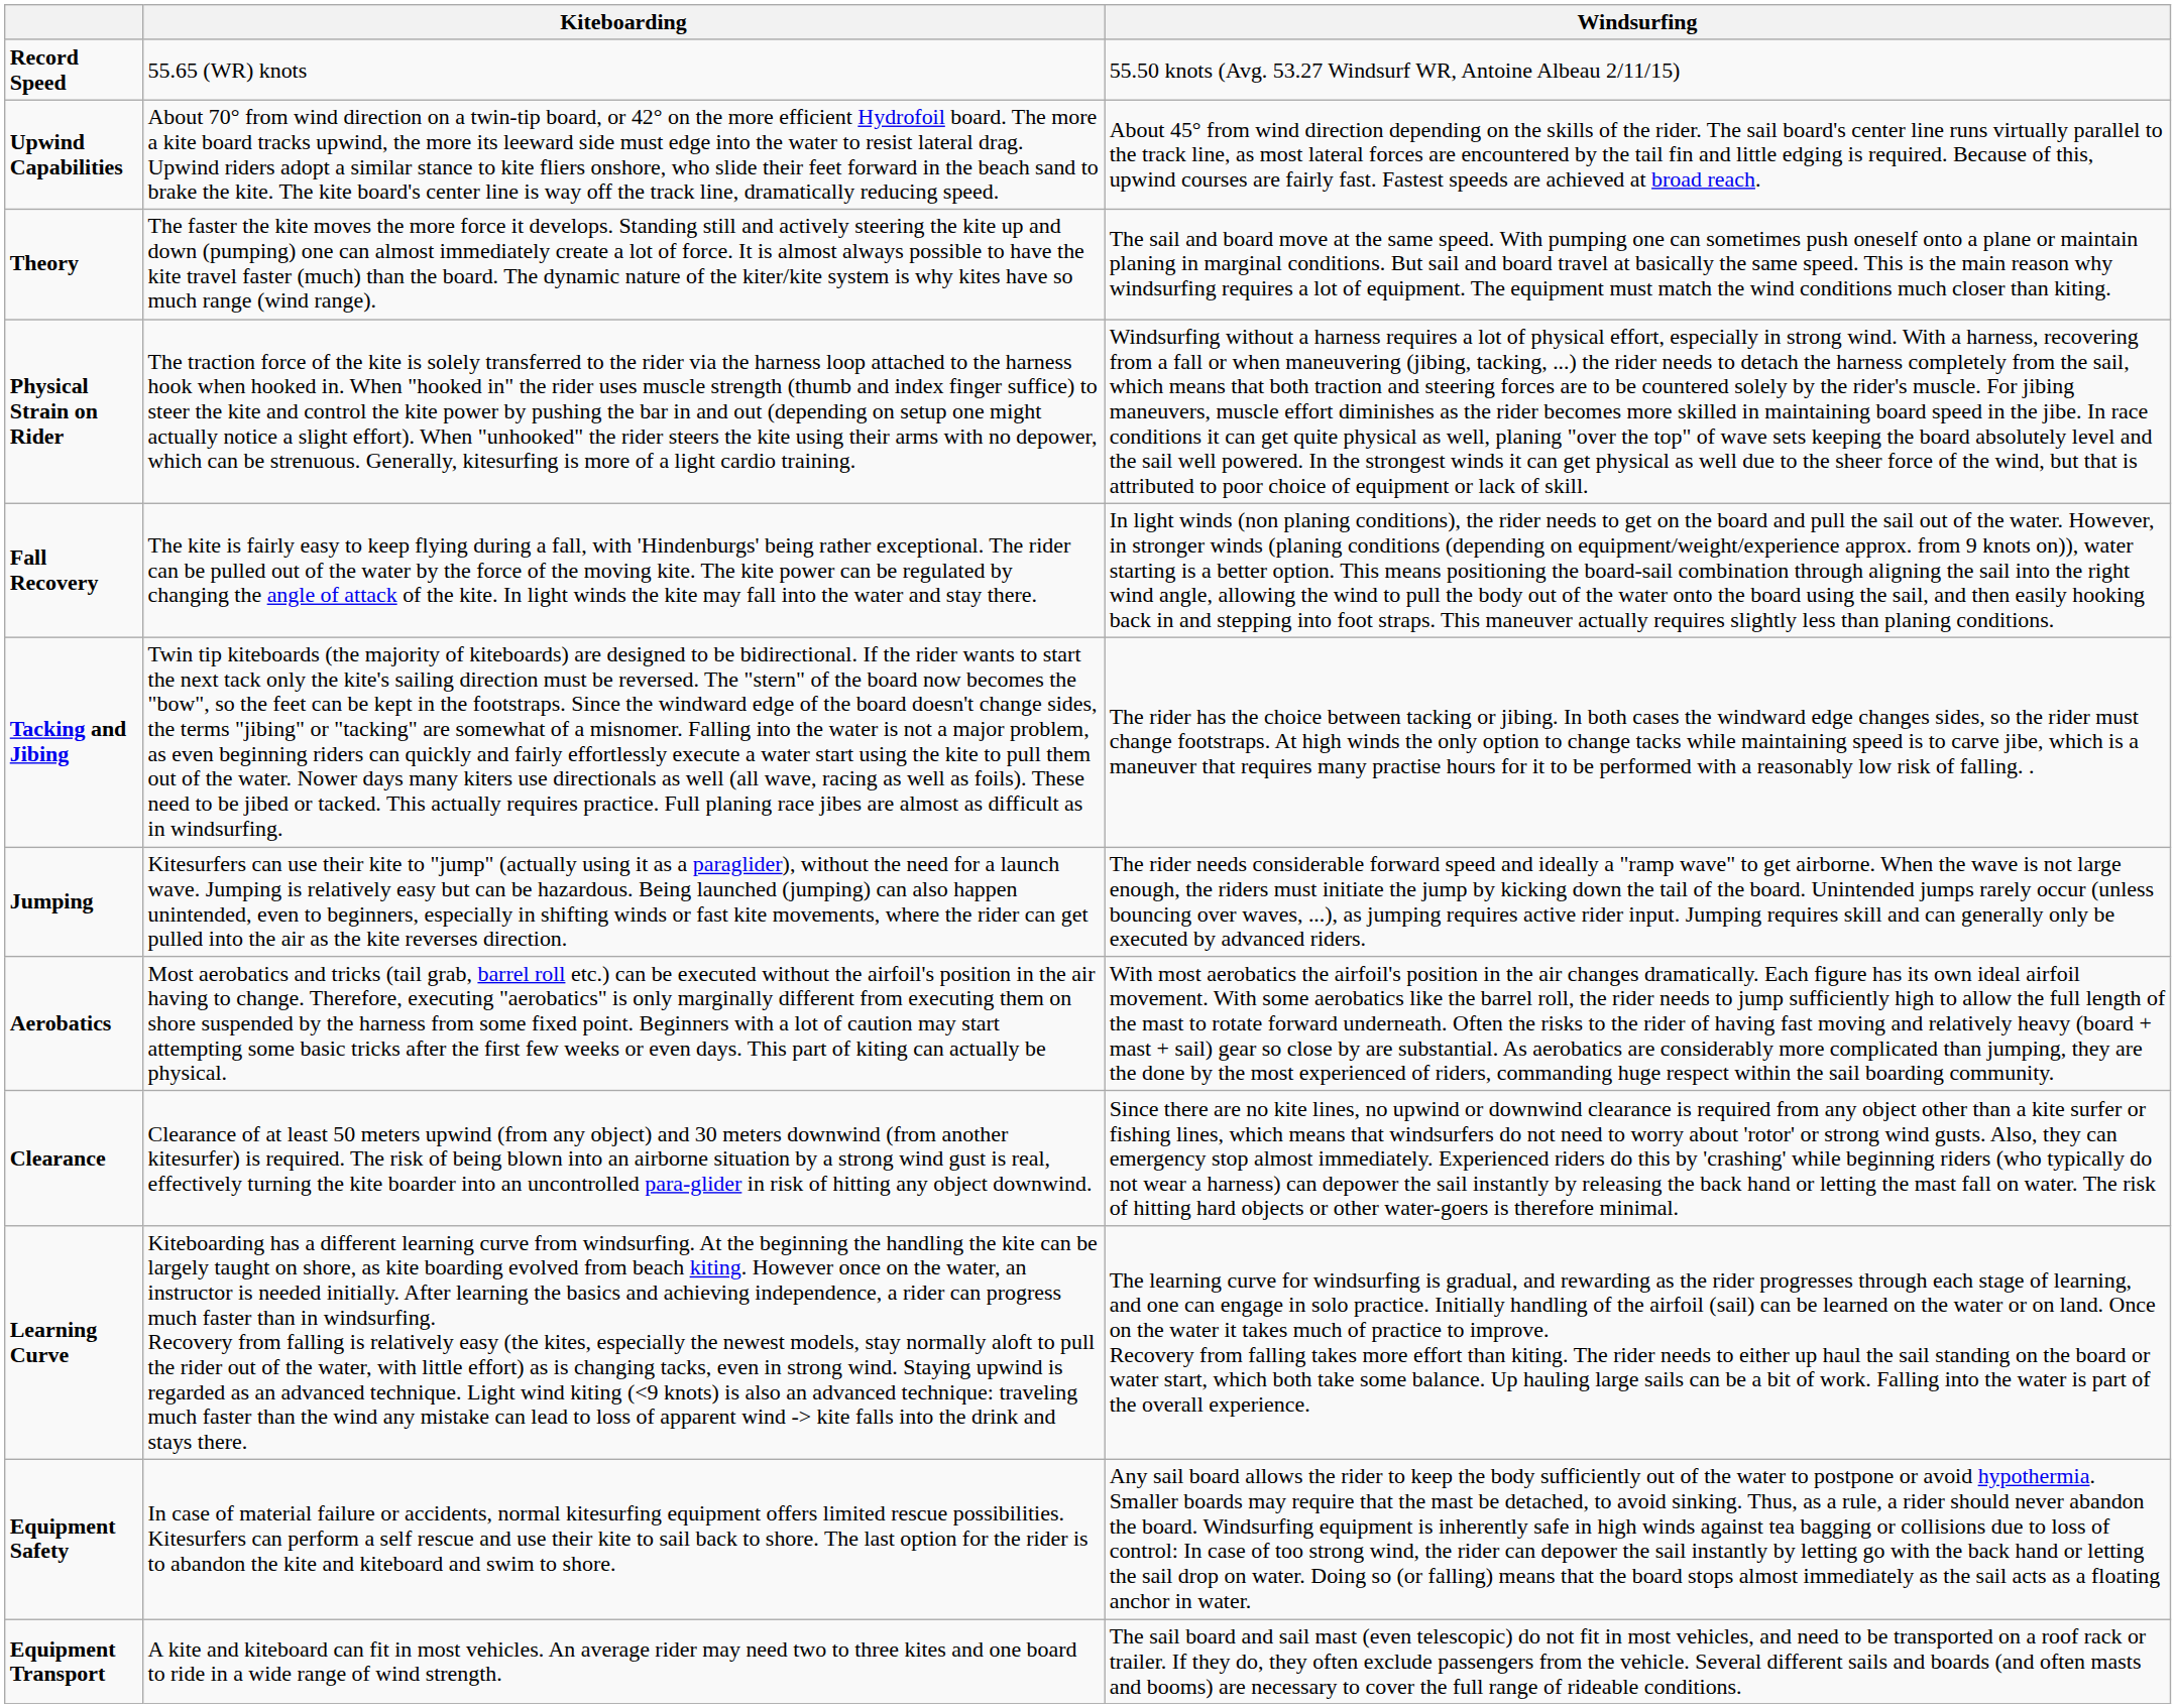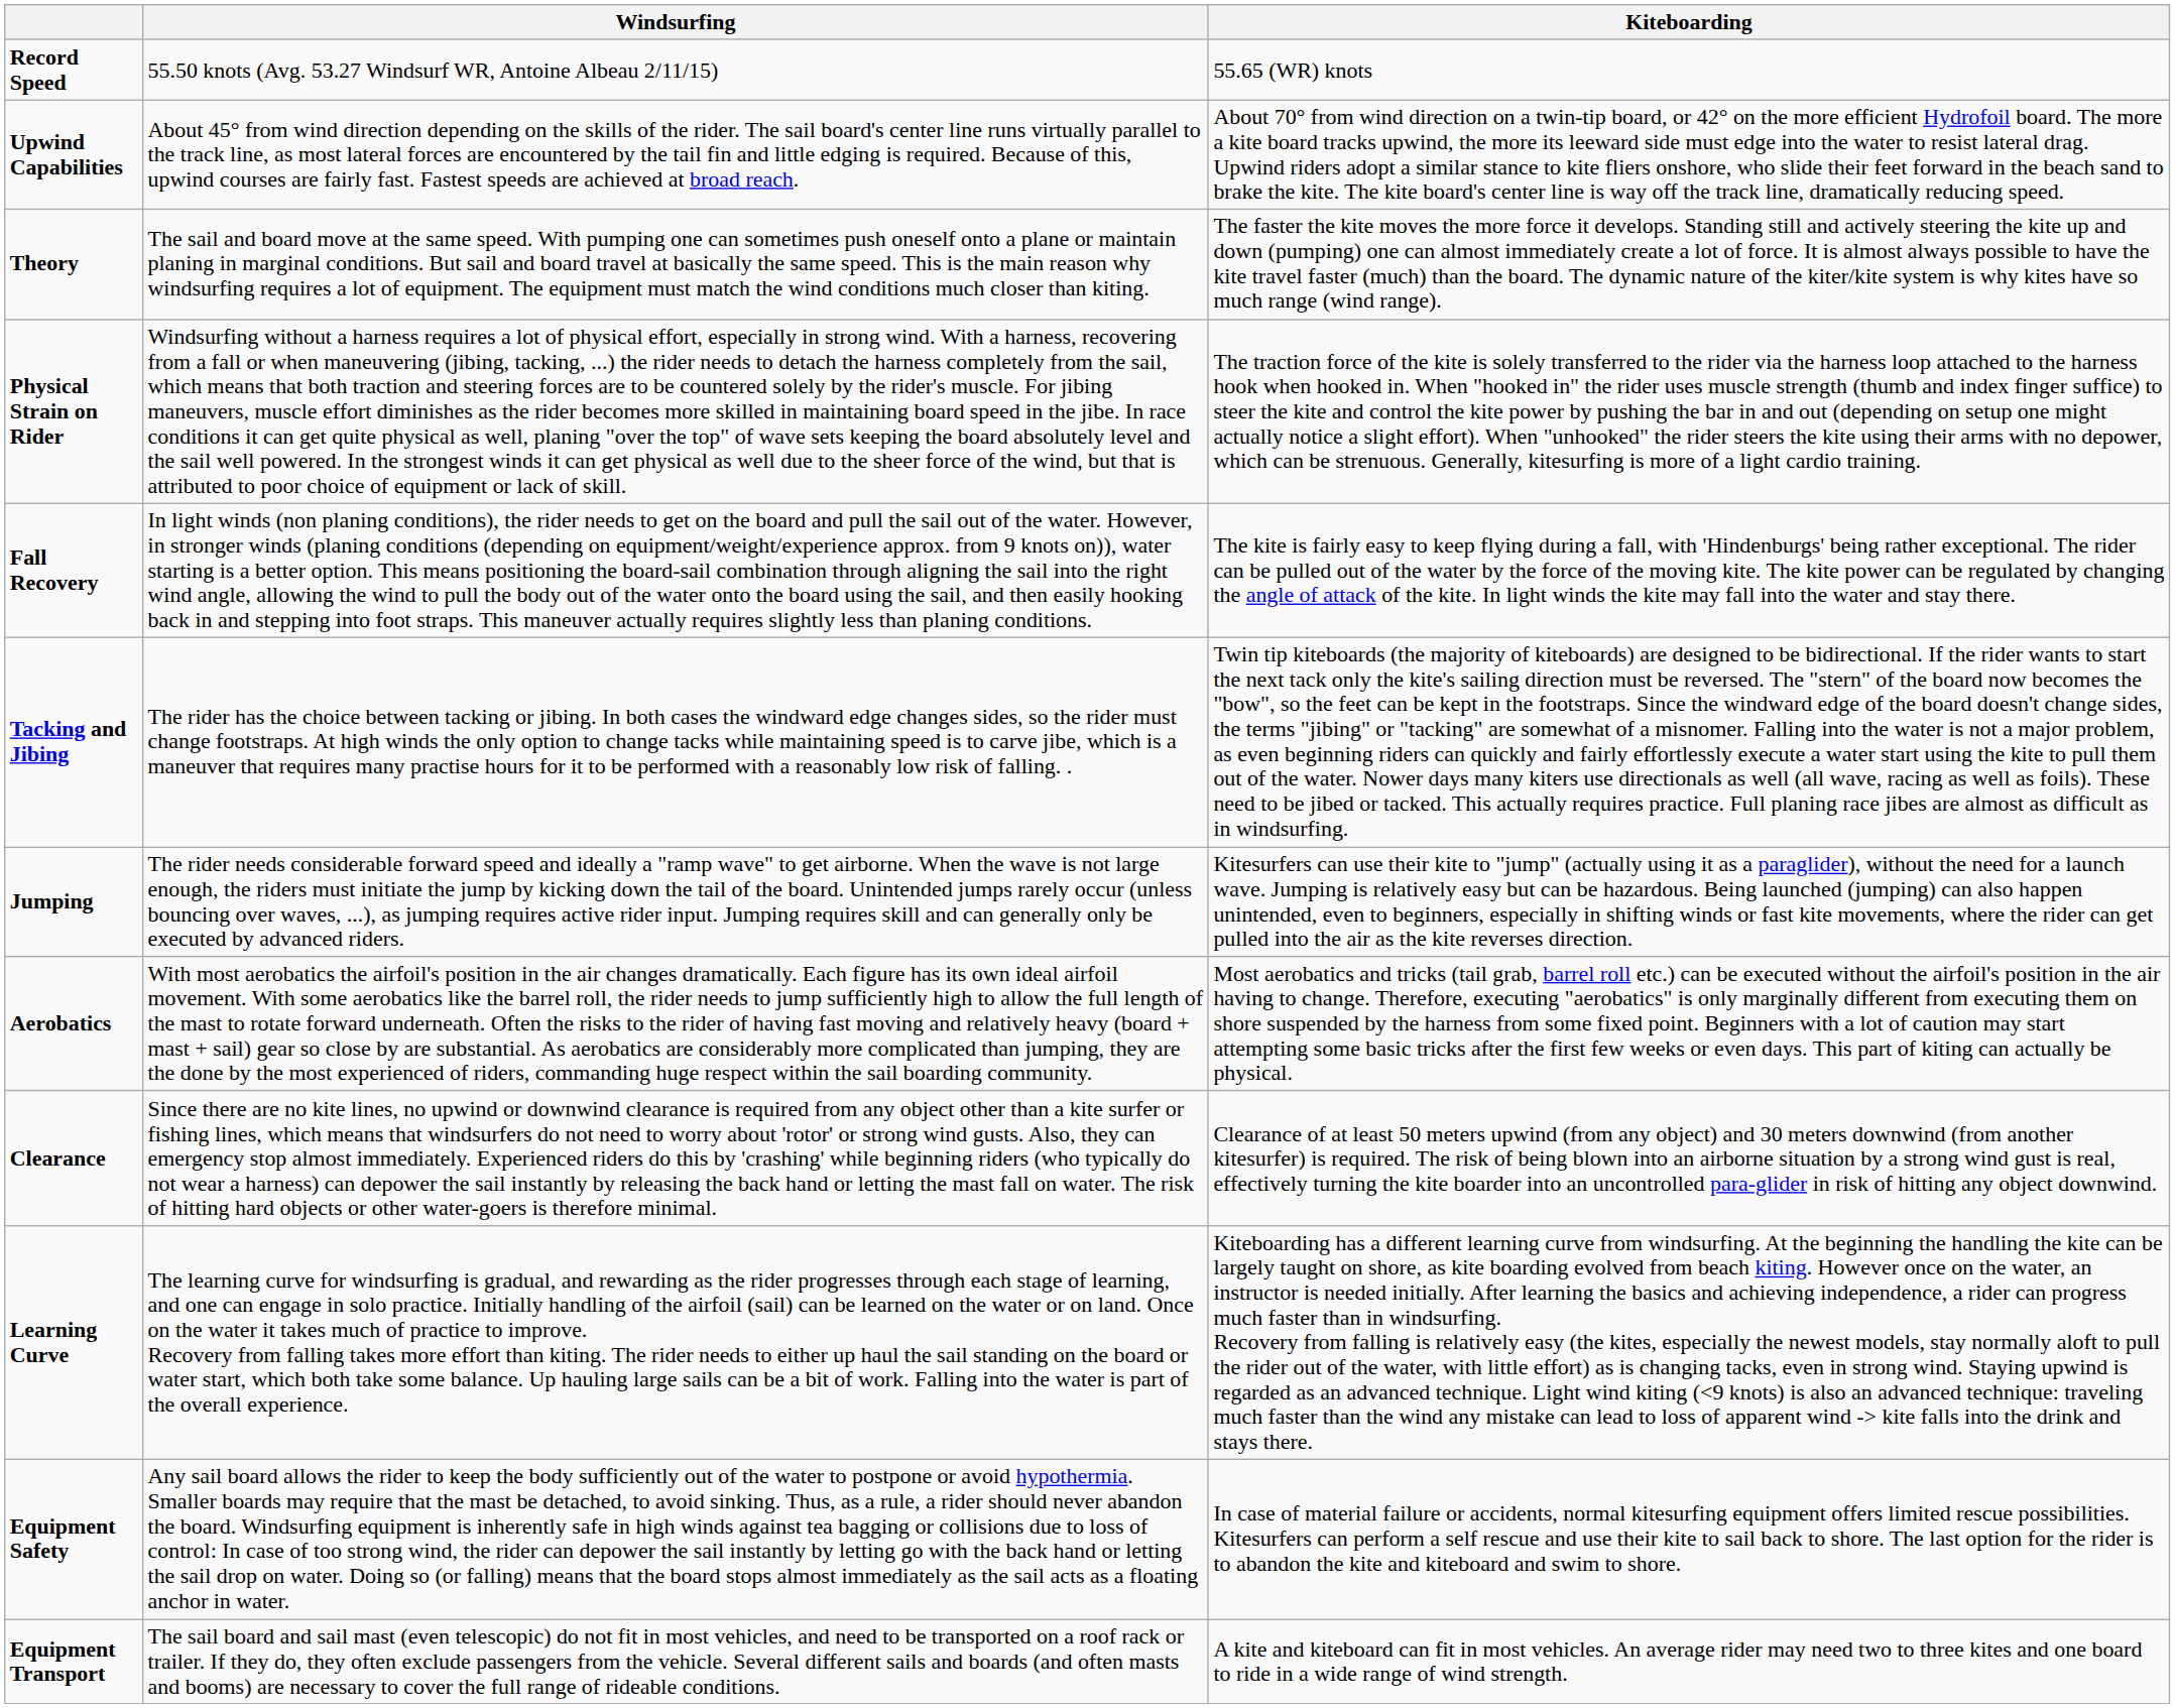columns swapped: Kiteboarding <-> Windsurfing
